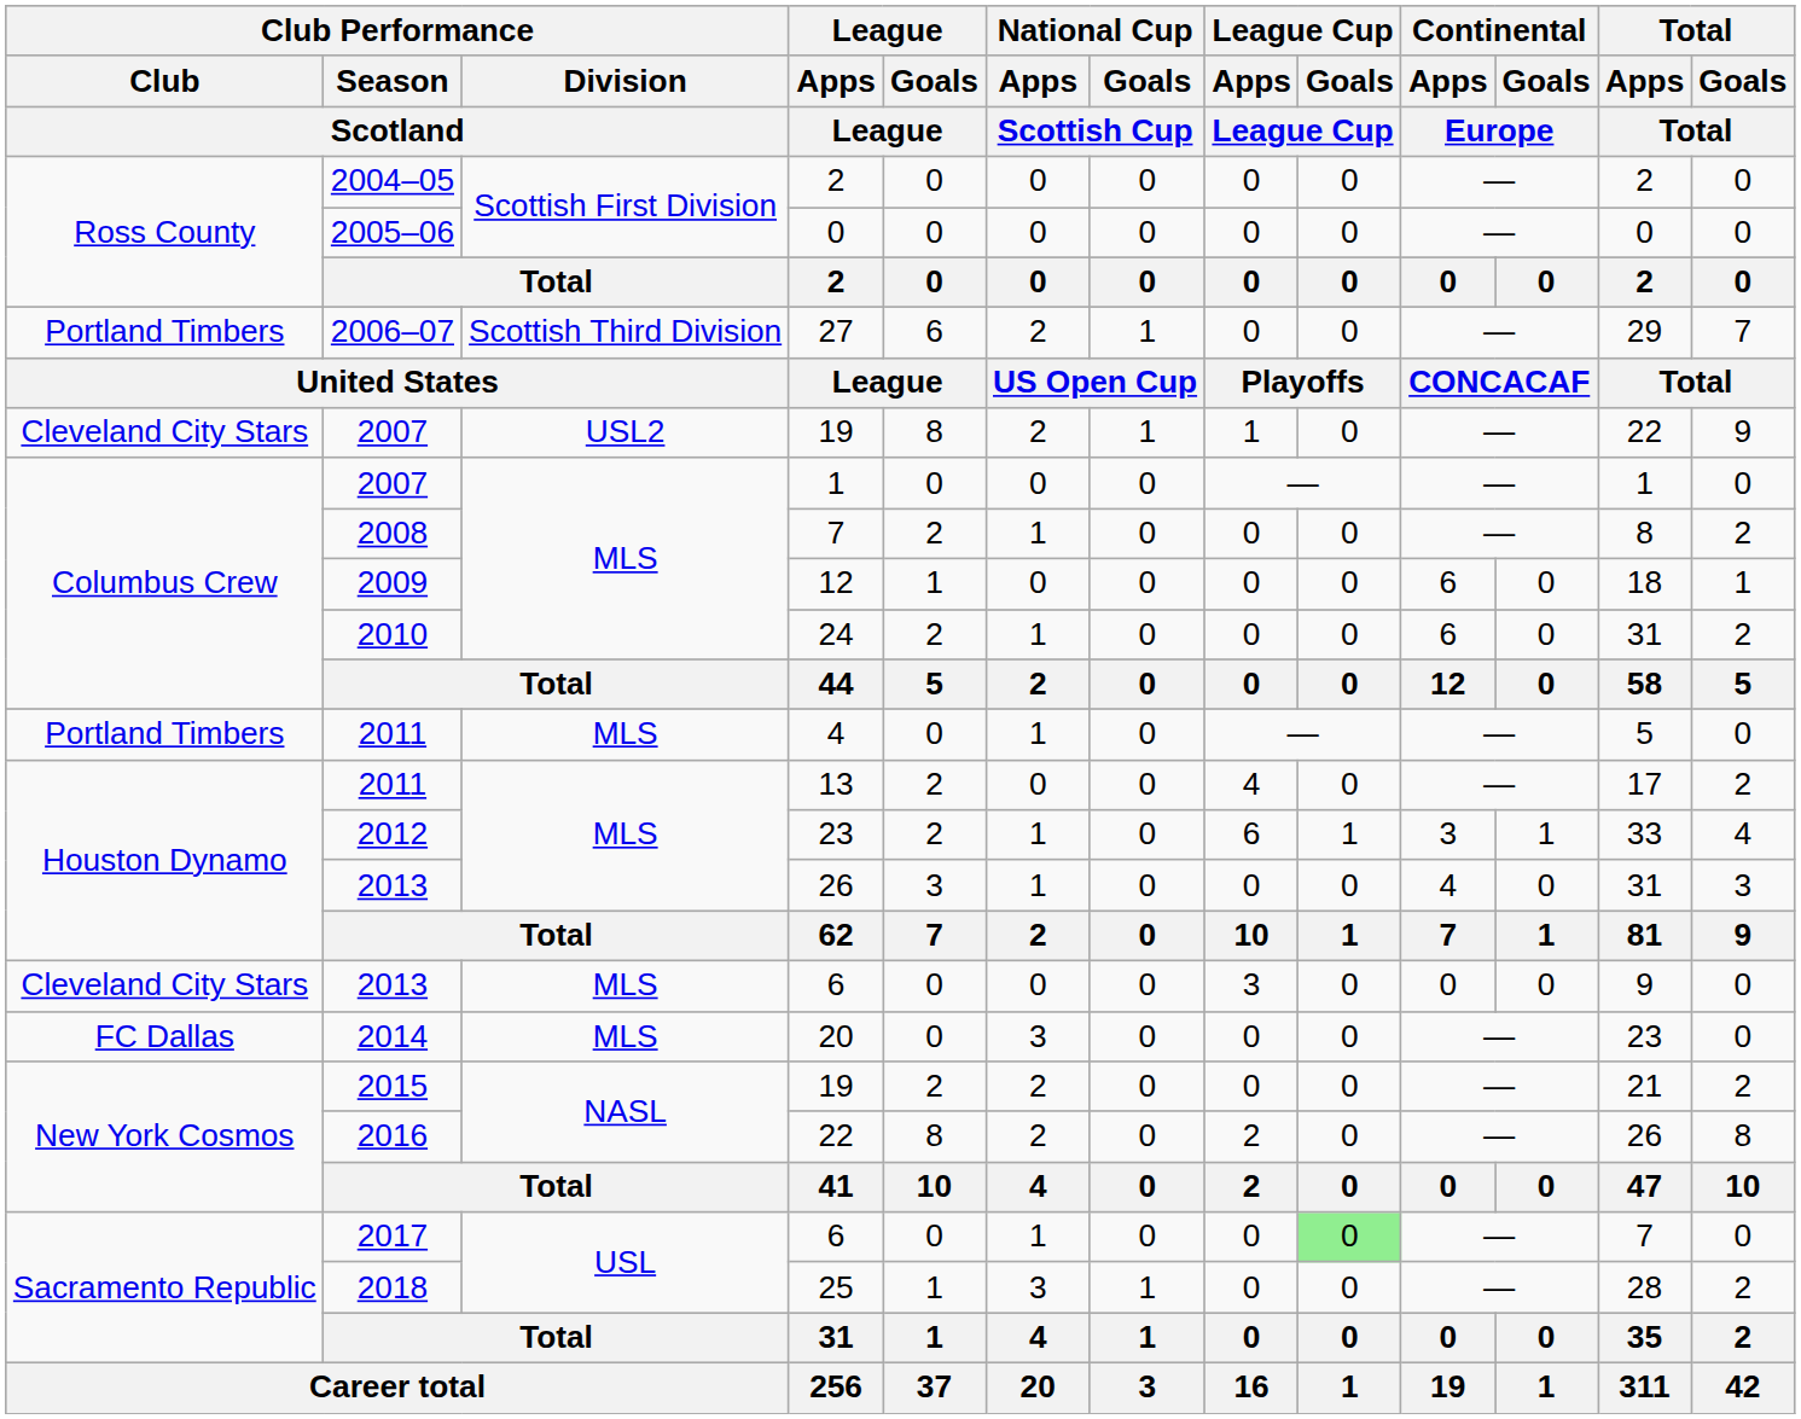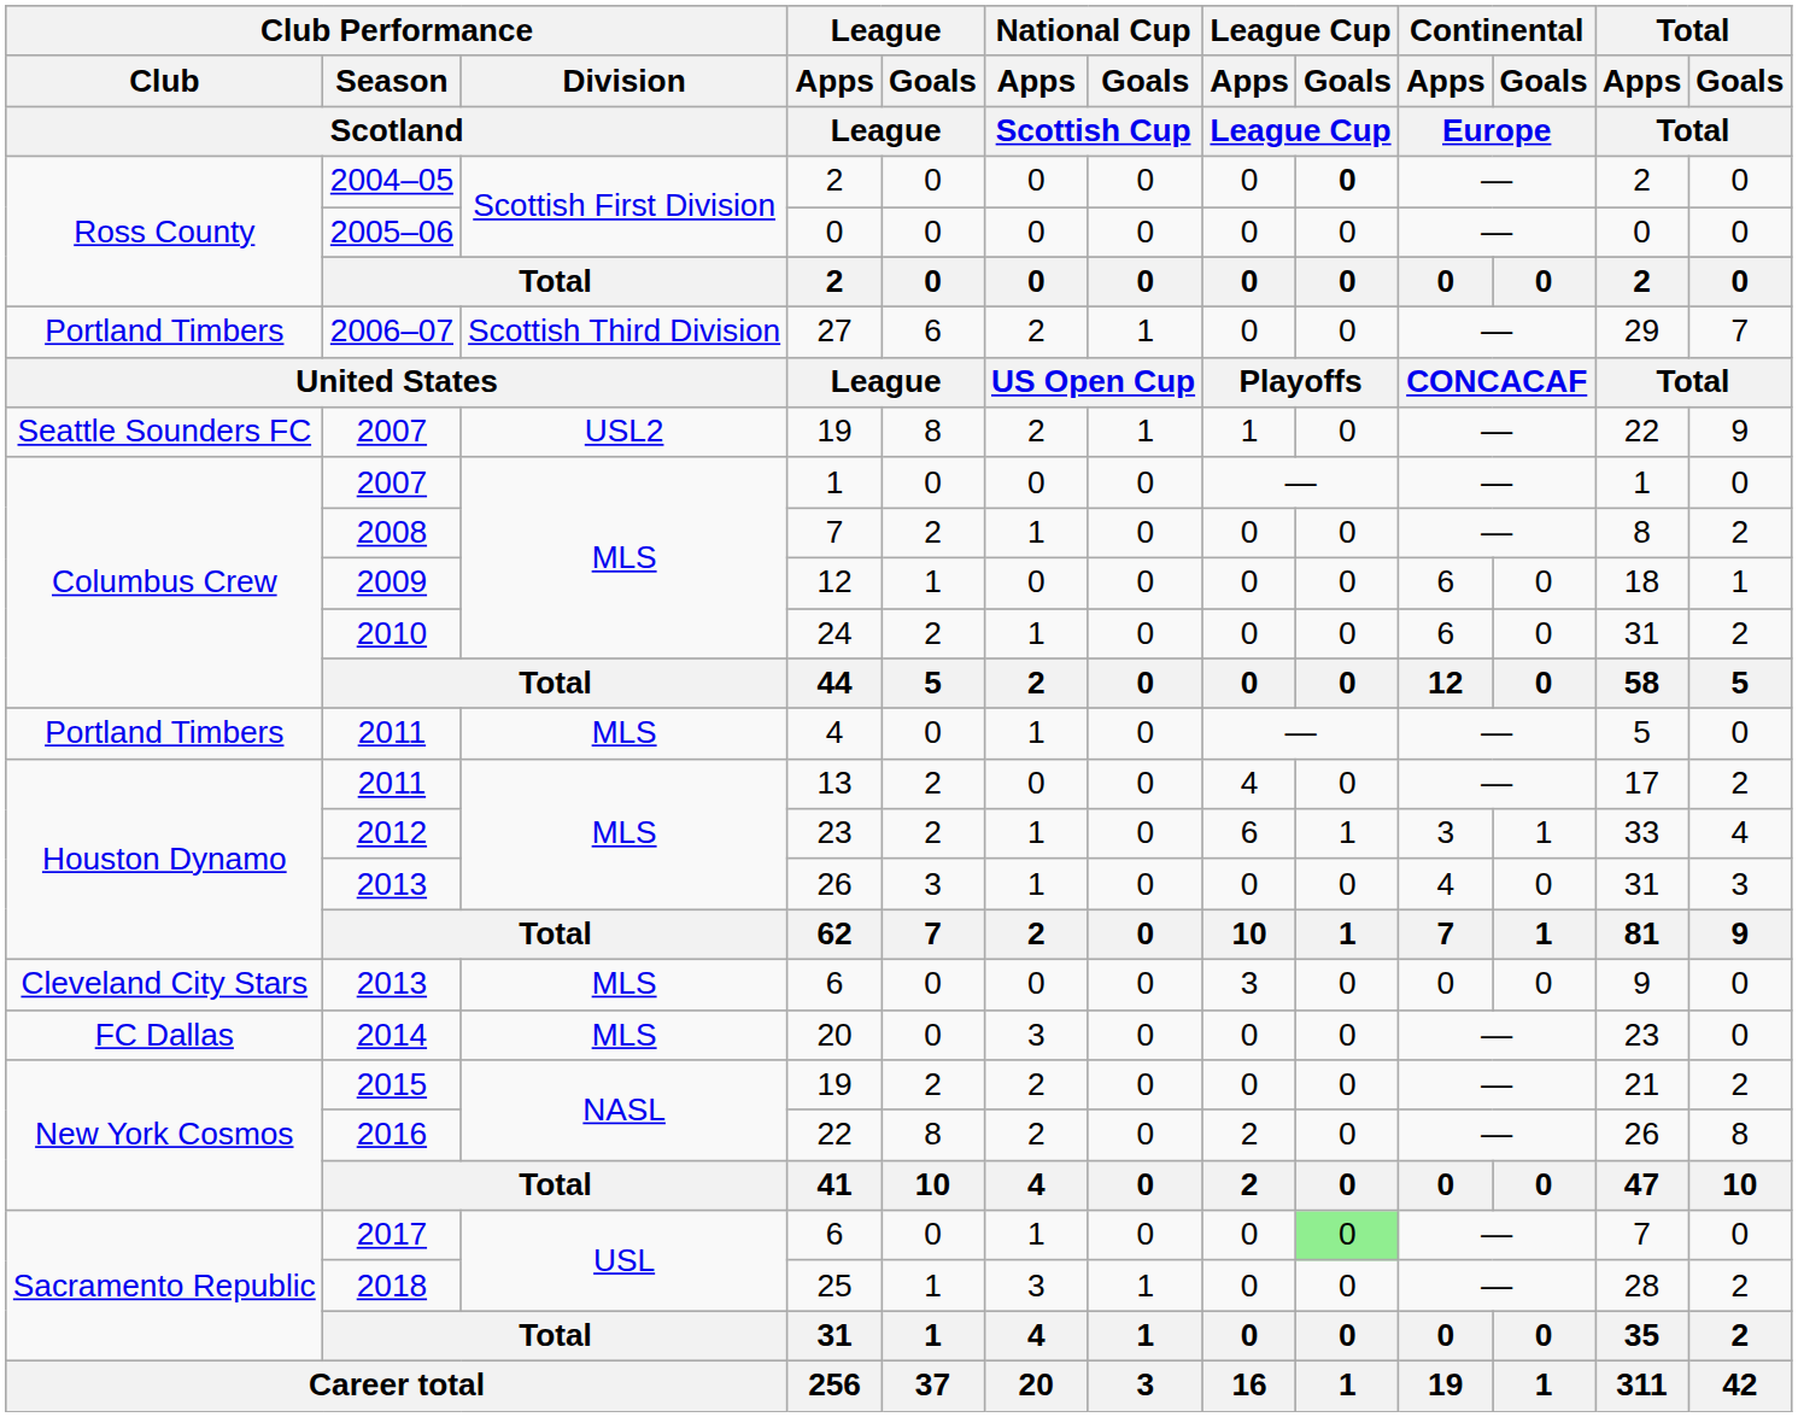2004–05 / 2 | League Cup / Goals / League Cup: normal -> bold
2007 / 19 | Club Performance / Club / Scotland: Cleveland City Stars -> Seattle Sounders FC
